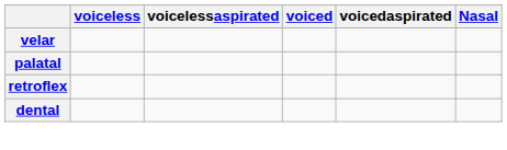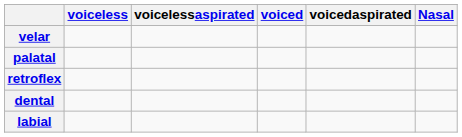+ row: labial
